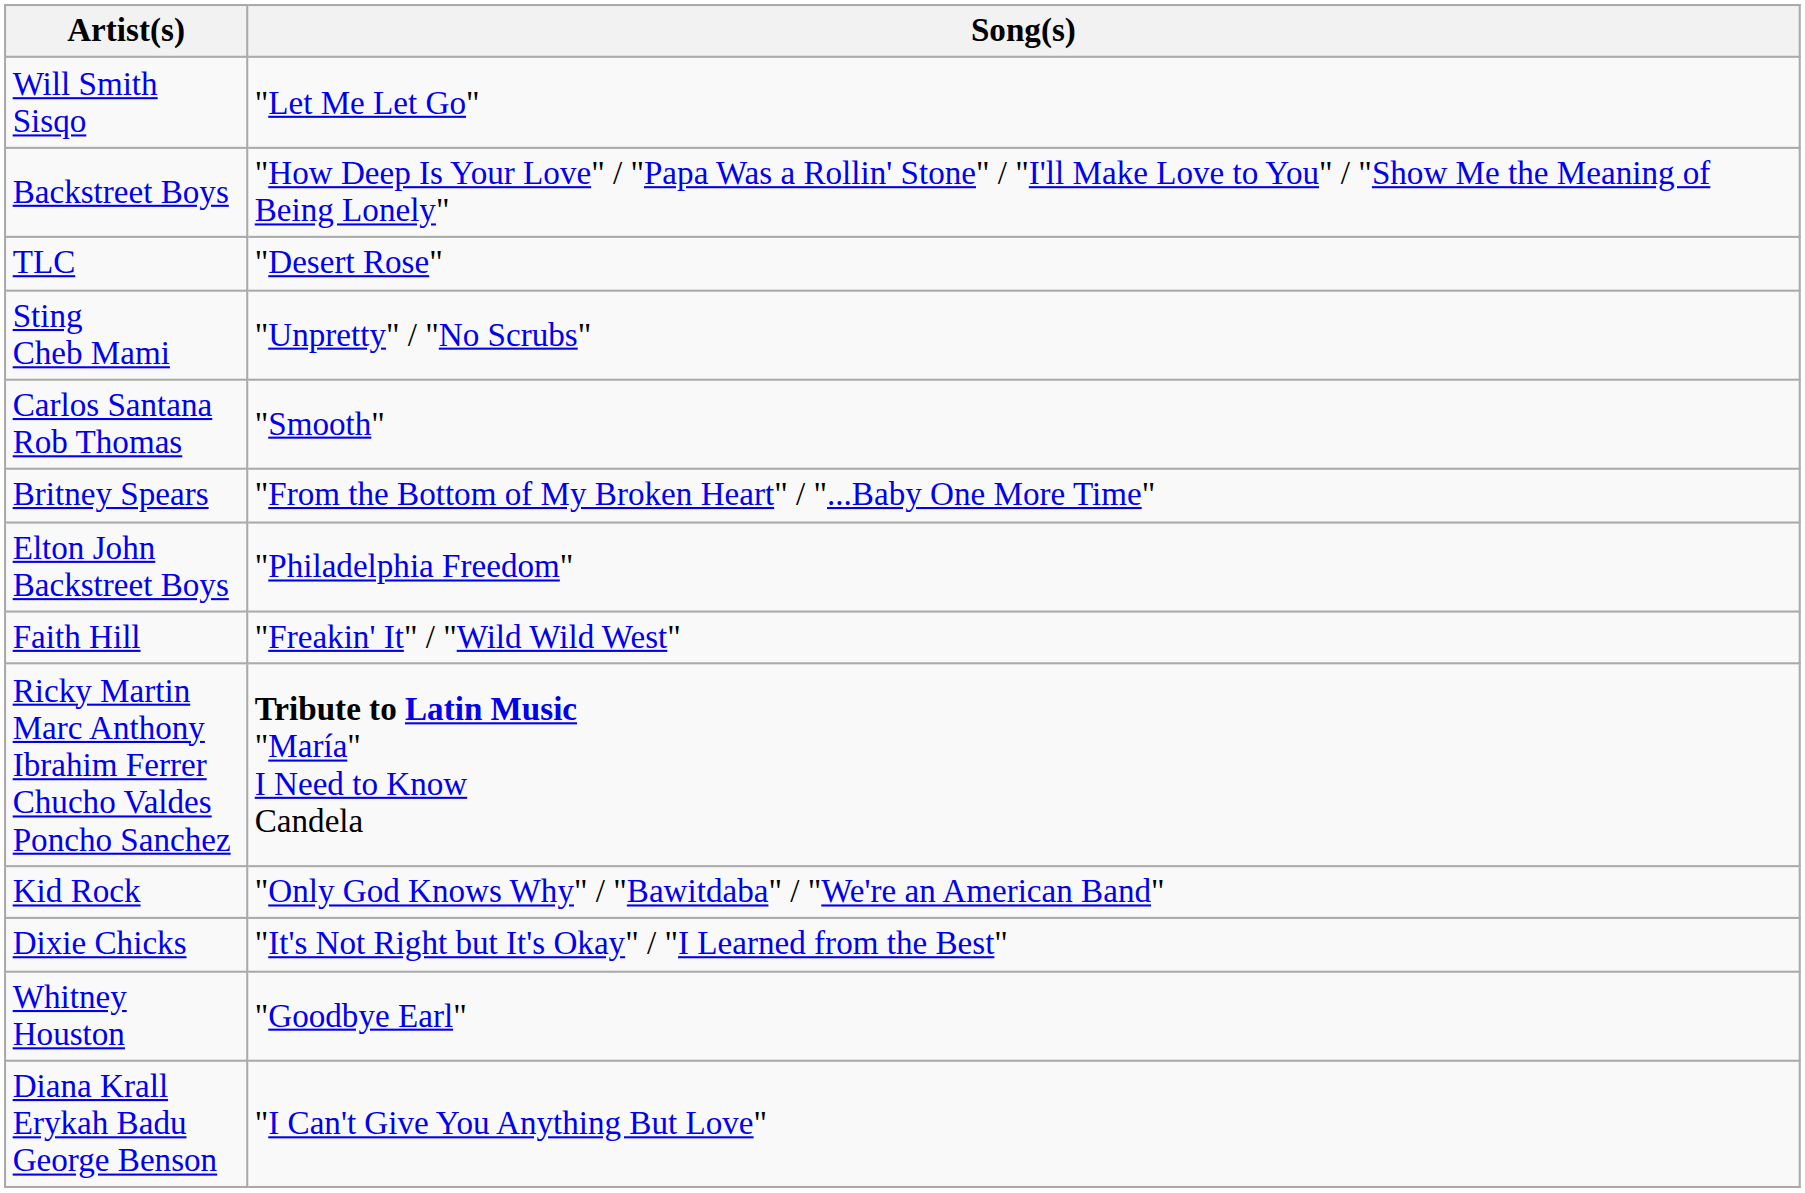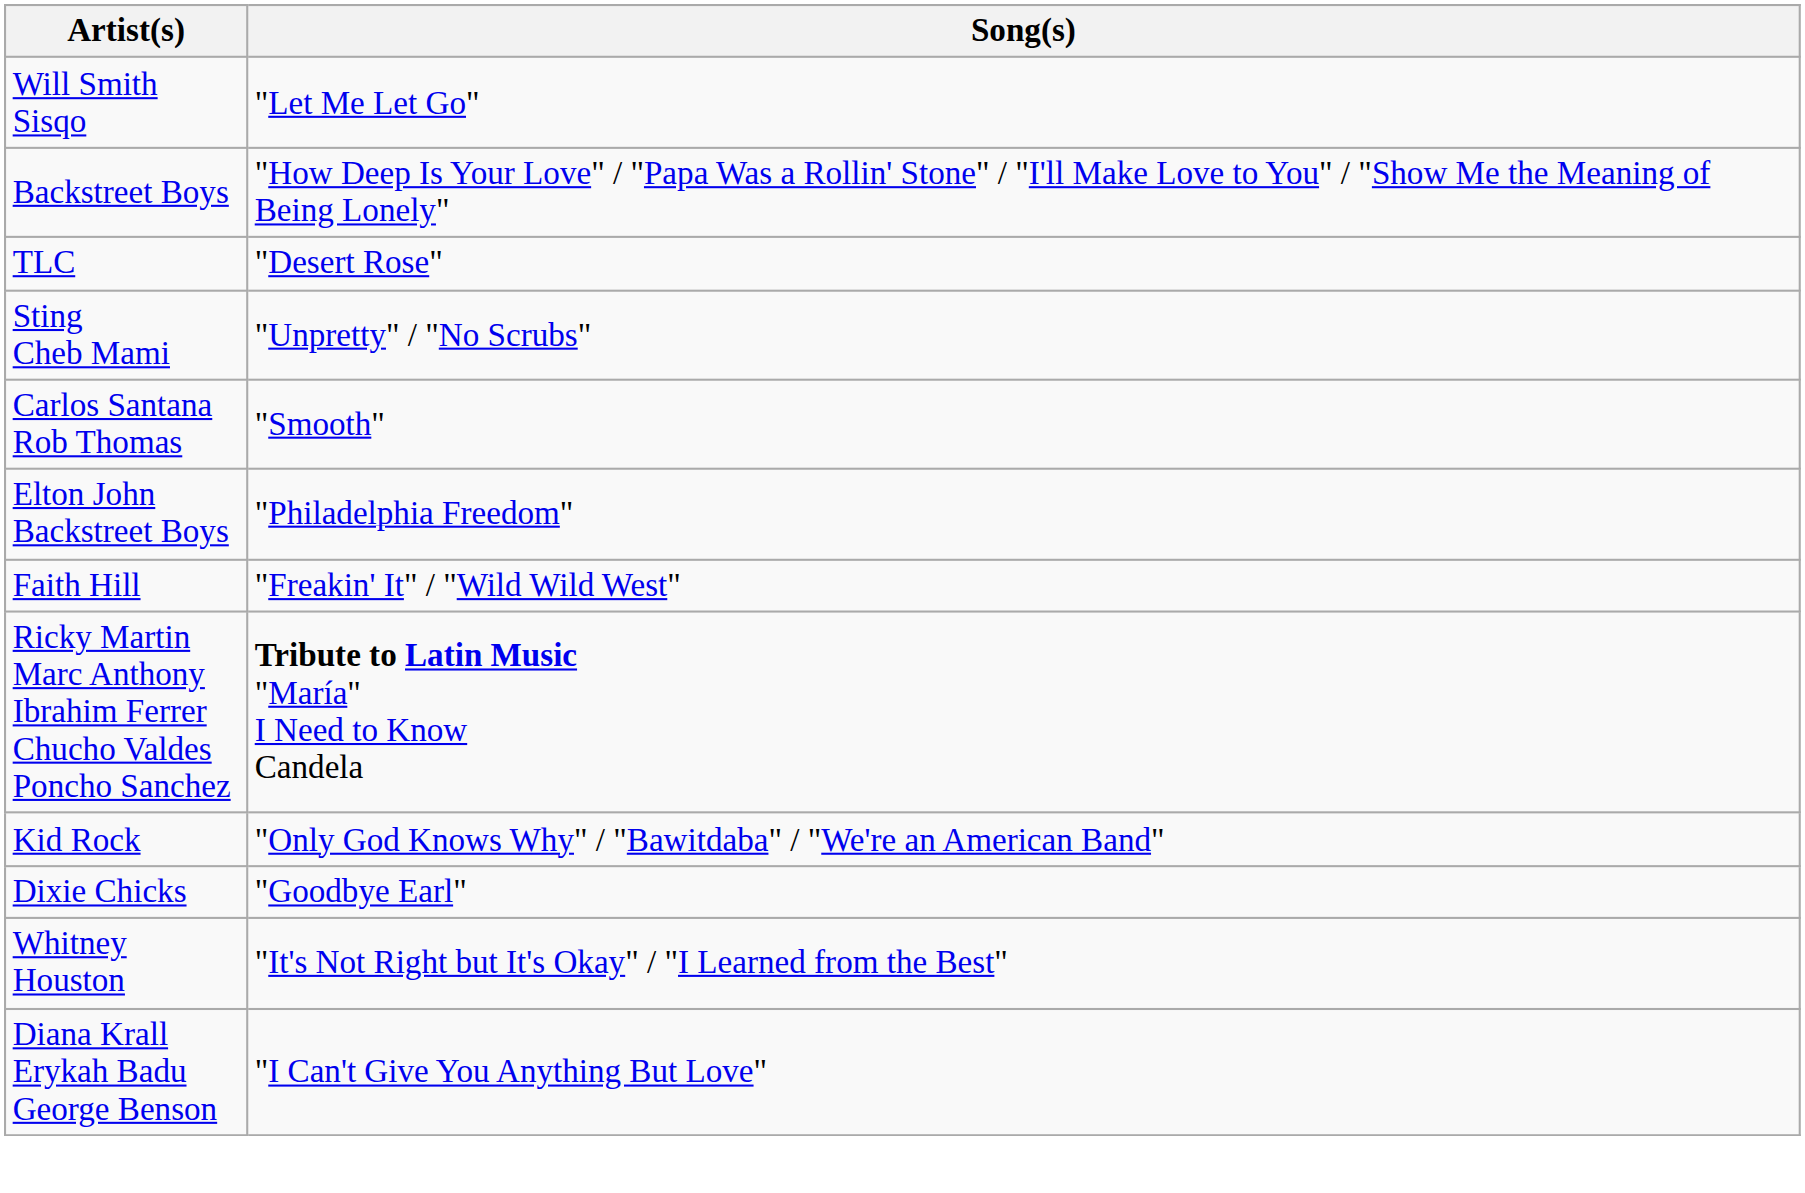- row: Britney Spears | "From the Bottom of My Broken Heart" / "...Baby One More Time"
Dixie Chicks | Song(s): "It's Not Right but It's Okay" / "I Learned from the Best" -> "Goodbye Earl"
Whitney Houston | Song(s): "Goodbye Earl" -> "It's Not Right but It's Okay" / "I Learned from the Best"
